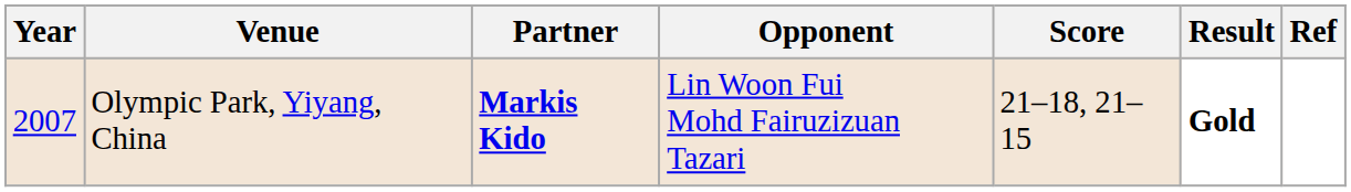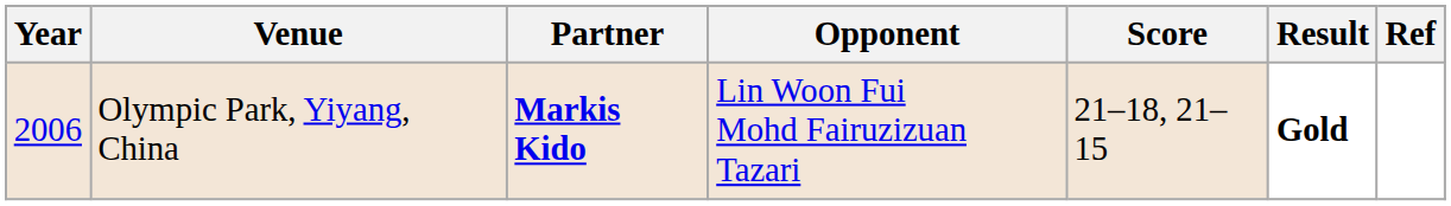Olympic Park, Yiyang, China | Year: 2007 -> 2006
